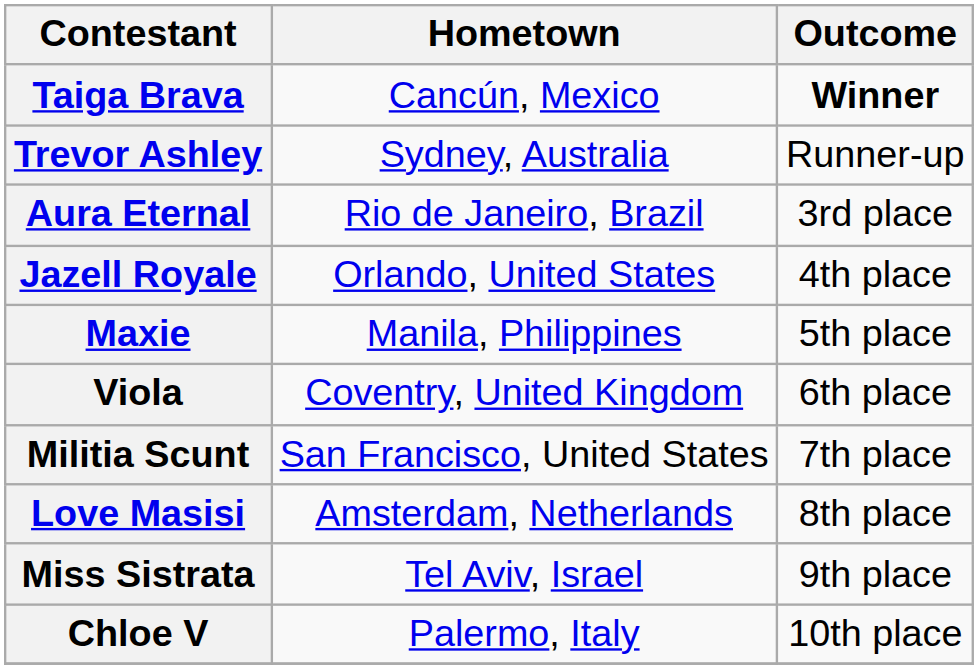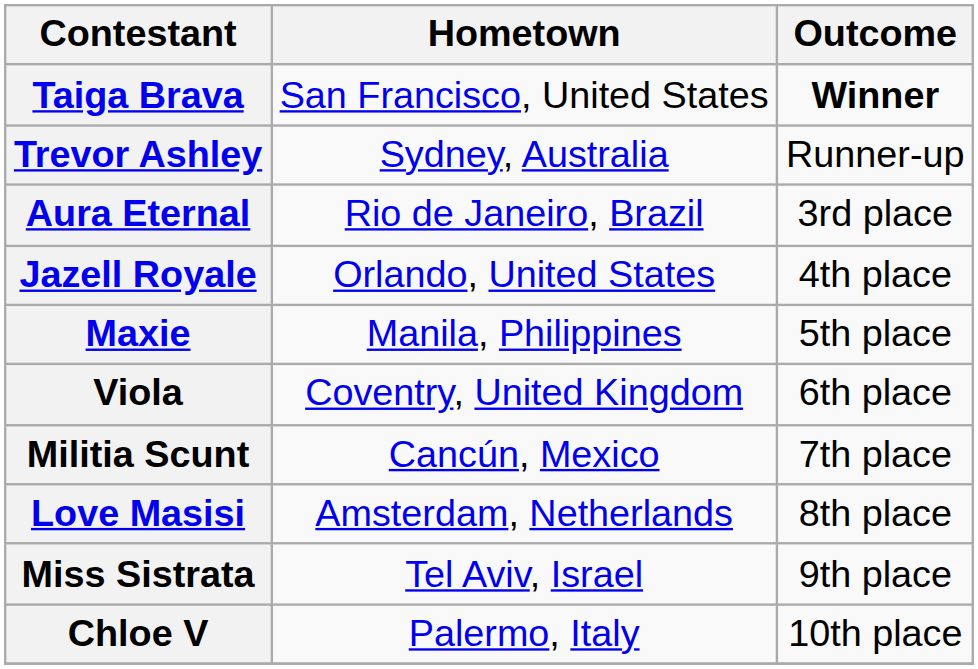Taiga Brava | Hometown: Cancún, Mexico -> San Francisco, United States
Militia Scunt | Hometown: San Francisco, United States -> Cancún, Mexico
